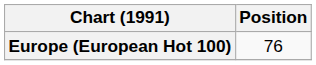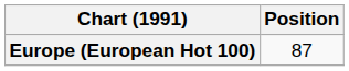Europe (European Hot 100) | Position: 76 -> 87
